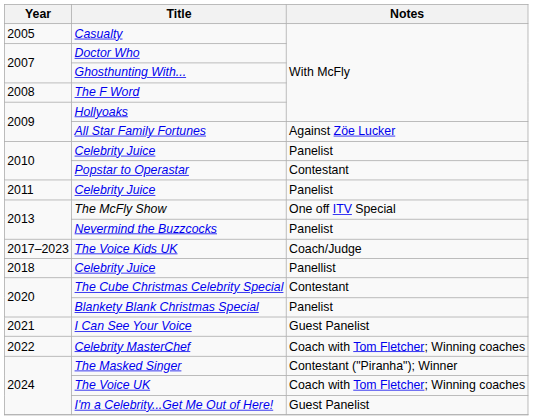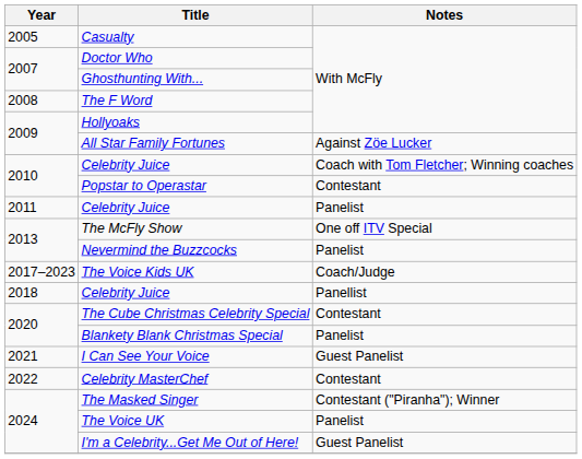2010 / Celebrity Juice | Notes: Panelist -> Coach with Tom Fletcher; Winning coaches
Celebrity MasterChef | Notes: Coach with Tom Fletcher; Winning coaches -> Contestant
The Voice UK | Notes: Coach with Tom Fletcher; Winning coaches -> Panelist
